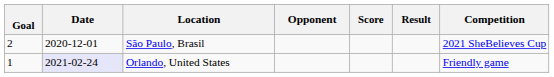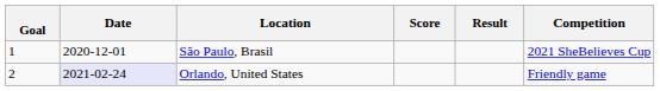- column: Opponent
São Paulo, Brasil | Goal: 2 -> 1
Orlando, United States | Goal: 1 -> 2
